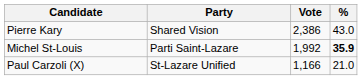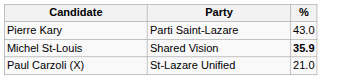- column: Vote | 2,386 | 1,992 | 1,166
Pierre Kary | Party: Shared Vision -> Parti Saint-Lazare
Michel St-Louis | Party: Parti Saint-Lazare -> Shared Vision
